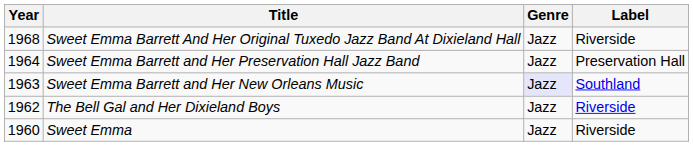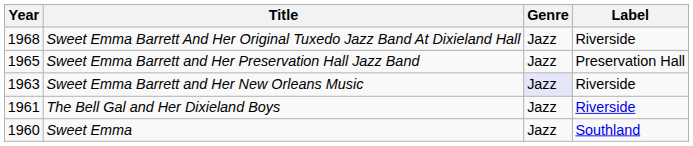Sweet Emma Barrett and Her Preservation Hall Jazz Band | Year: 1964 -> 1965
Sweet Emma Barrett and Her New Orleans Music | Label: Southland -> Riverside
The Bell Gal and Her Dixieland Boys | Year: 1962 -> 1961
Sweet Emma | Label: Riverside -> Southland
